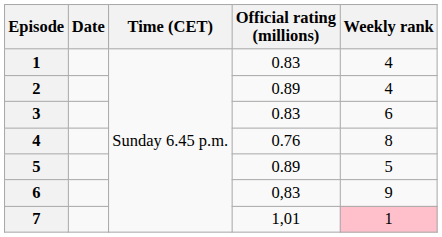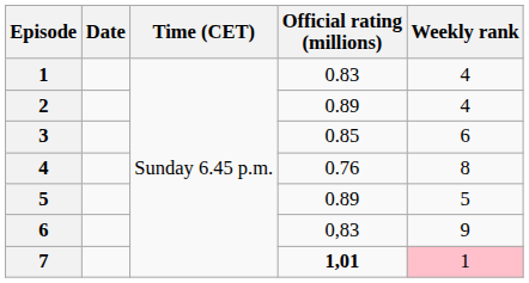3 | Official rating (millions): 0.83 -> 0.85
7 | Official rating (millions): normal -> bold
